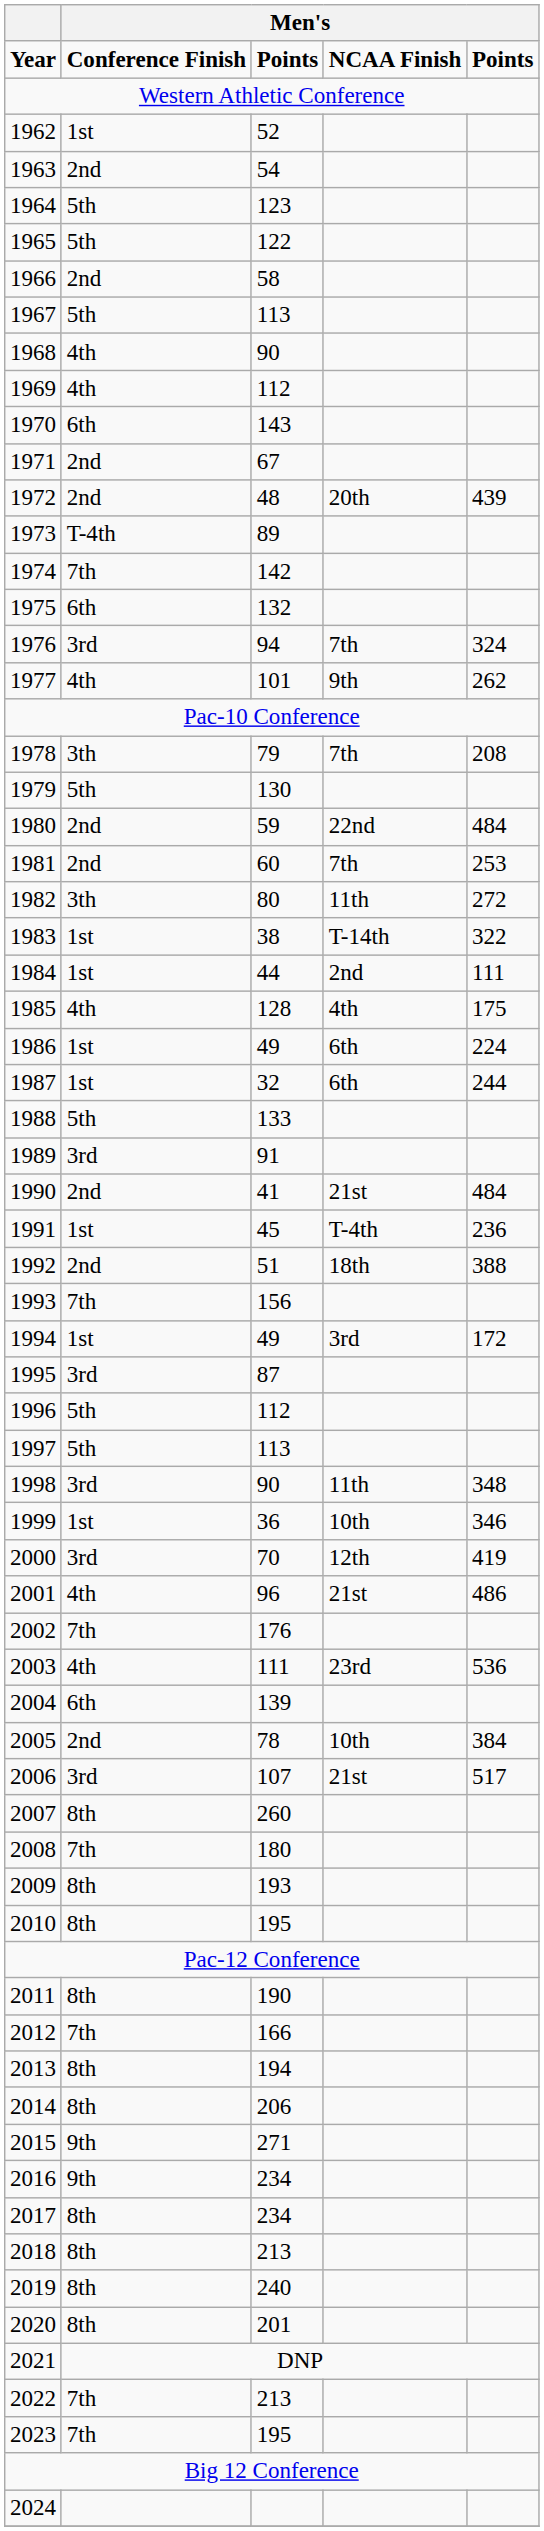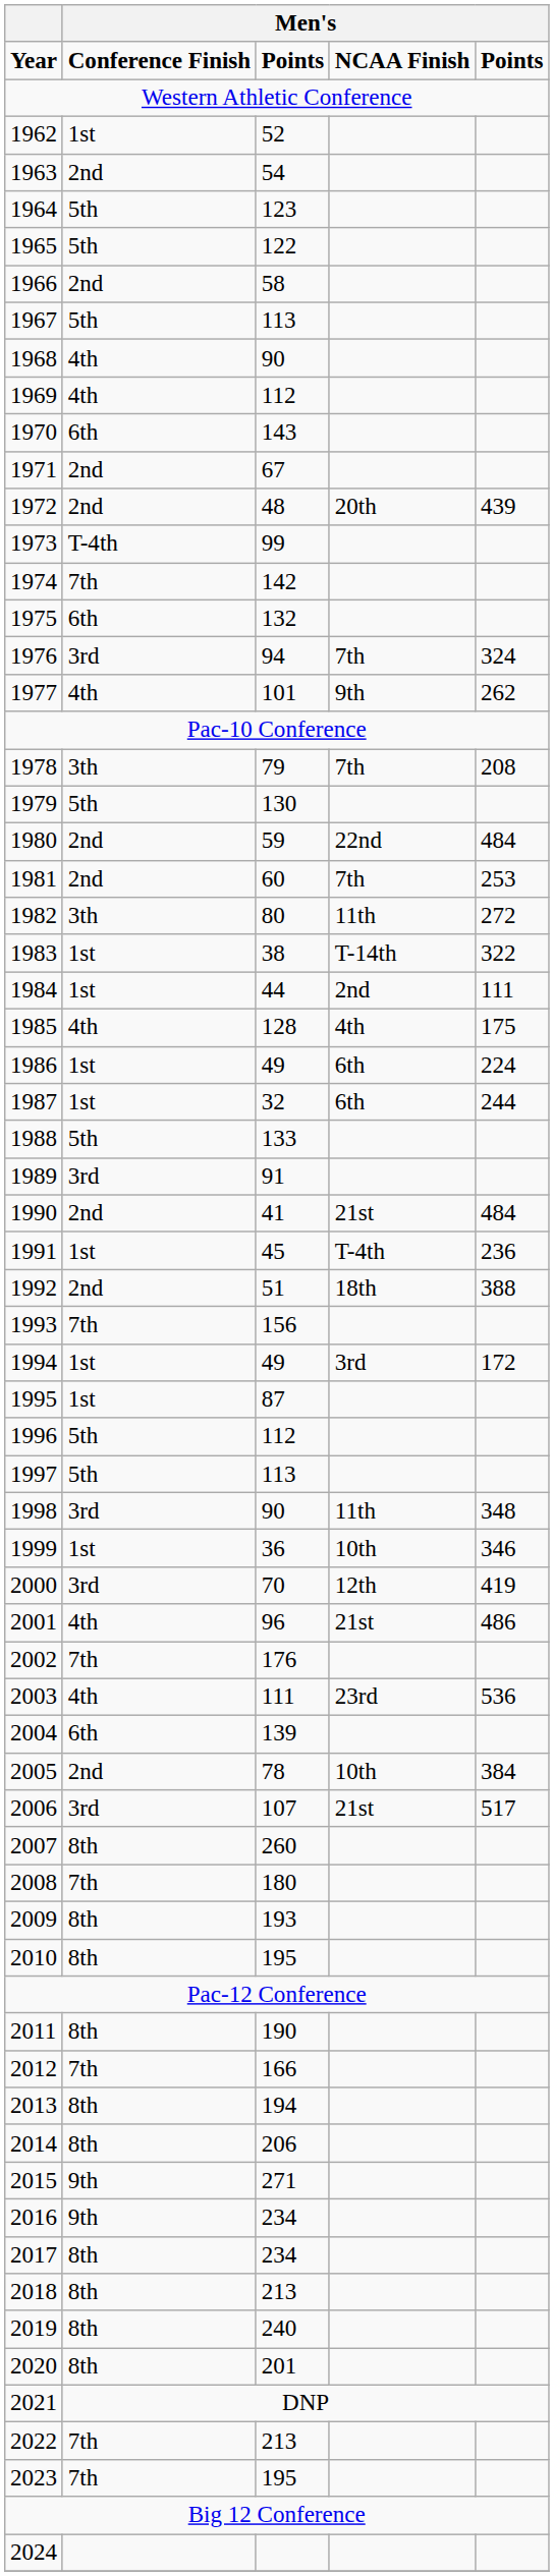1973 | column 3: 89 -> 99
1995 | column 2: 3rd -> 1st
